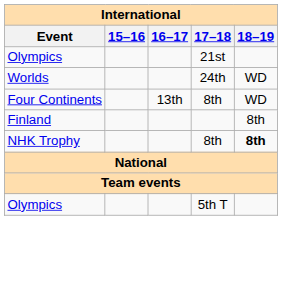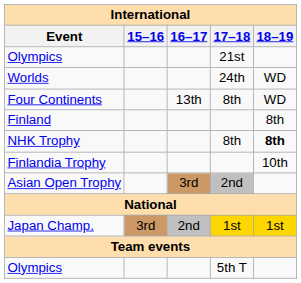+ row: Finlandia Trophy | 10th
+ row: Asian Open Trophy | 3rd | 2nd
+ row: Japan Champ. | 3rd | 2nd | 1st | 1st
